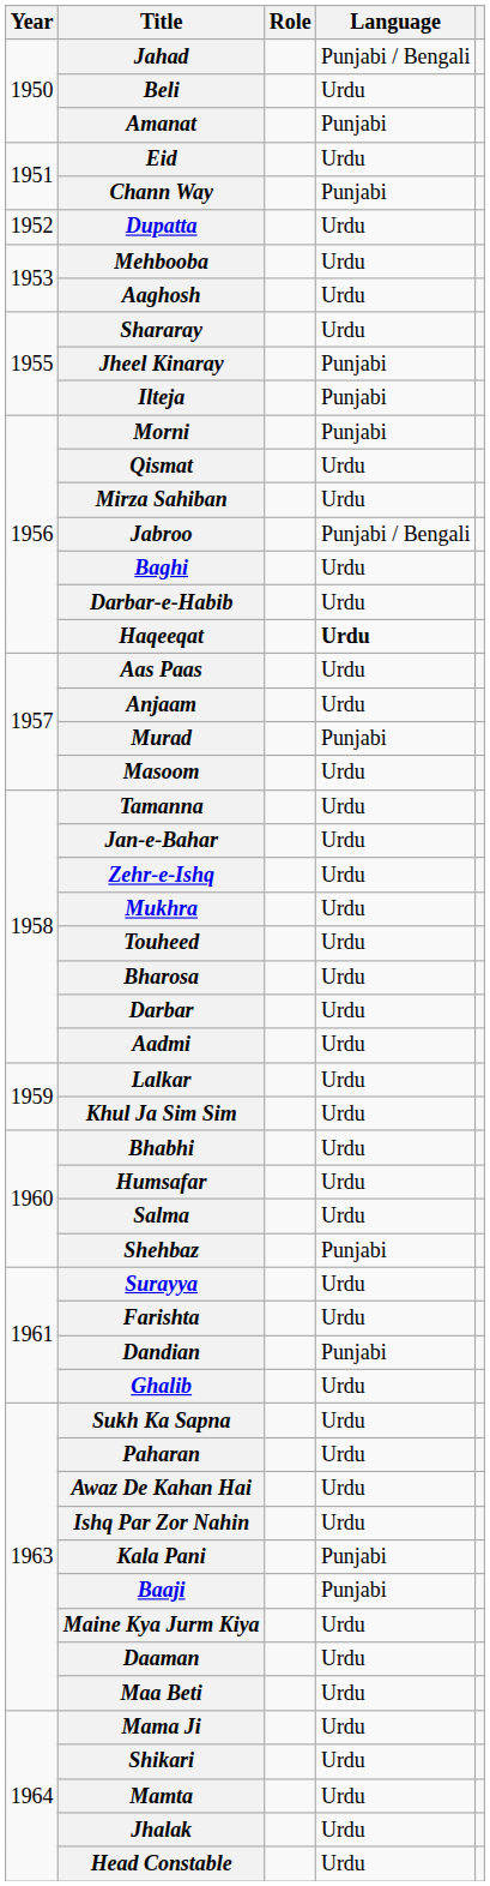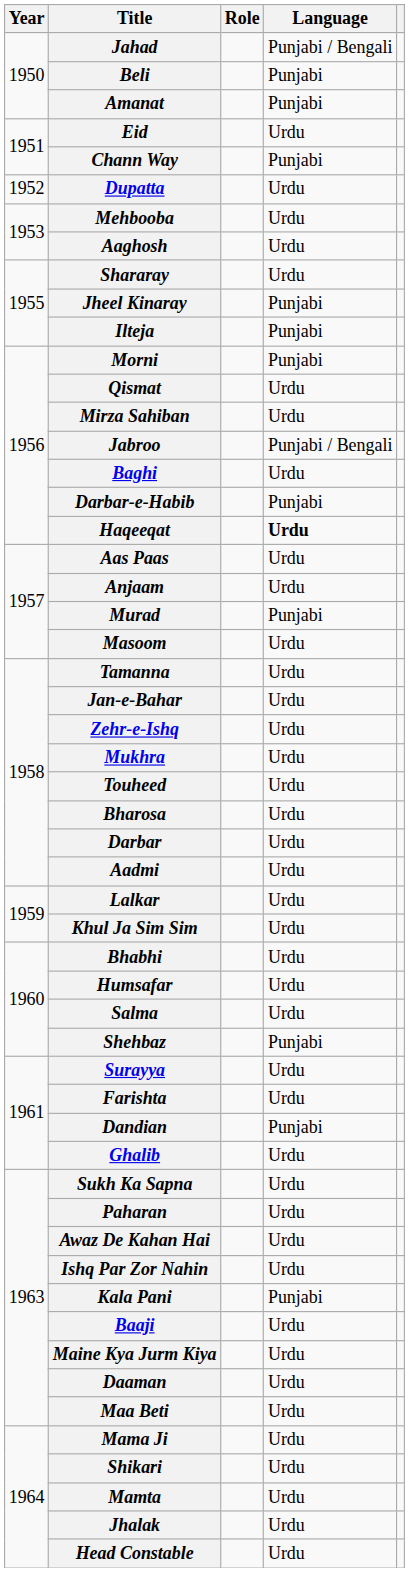Beli | Language: Urdu -> Punjabi
Darbar-e-Habib | Language: Urdu -> Punjabi
Baaji | Language: Punjabi -> Urdu
